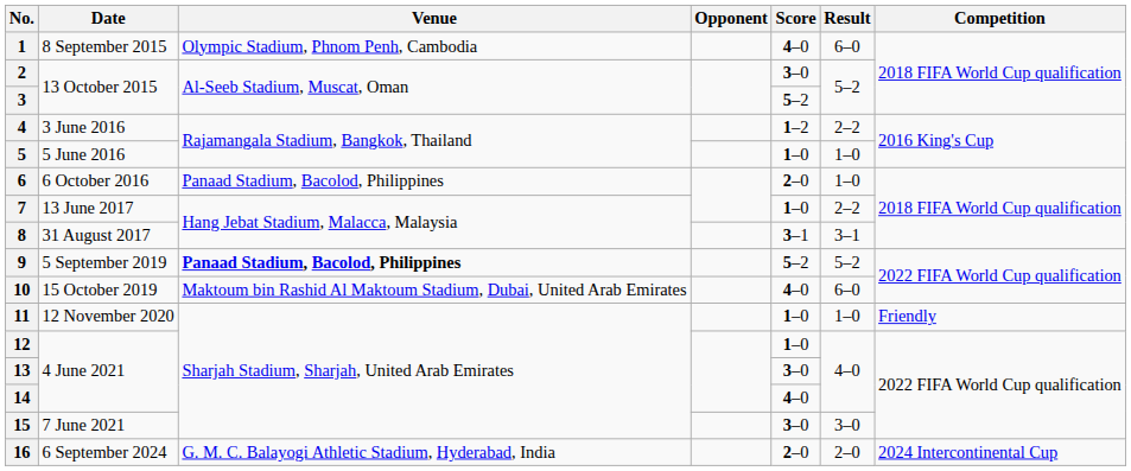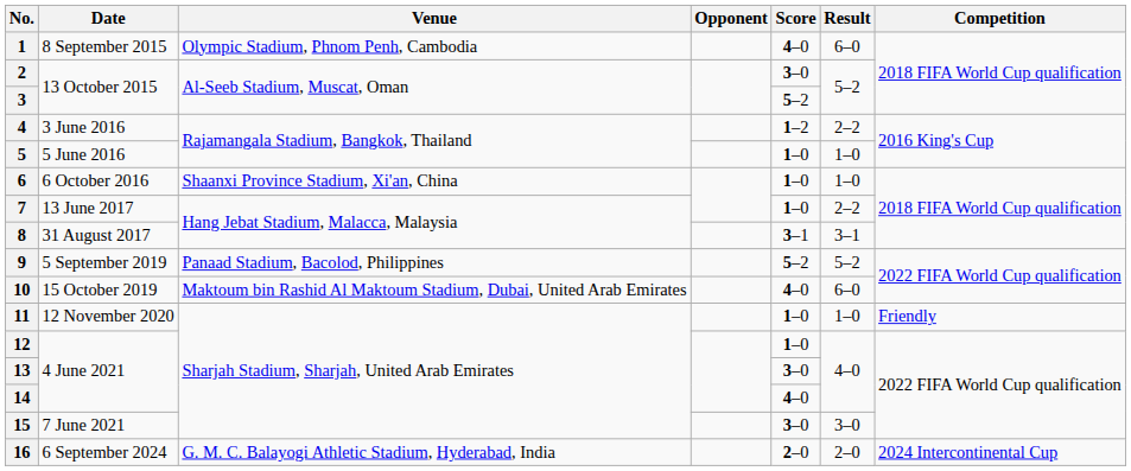6 | Venue: Panaad Stadium, Bacolod, Philippines -> Shaanxi Province Stadium, Xi'an, China
6 | Score: 2–0 -> 1–0
9 | Venue: bold -> normal
